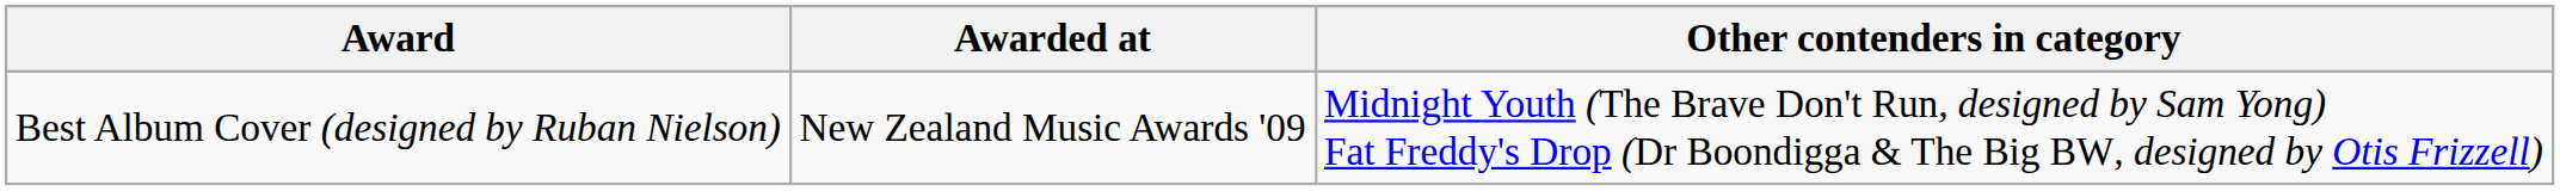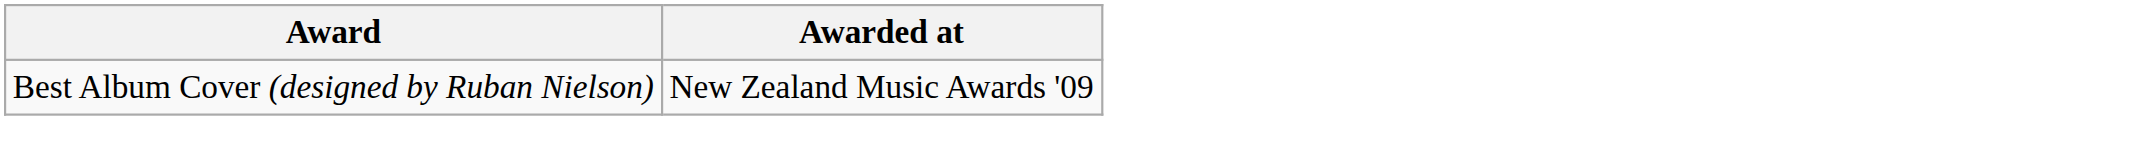- column: Other contenders in category | Midnight Youth (The Brave Don't Run, designed by Sam Yong) Fat Freddy's Drop (Dr Boondigga & The Big BW, designed by Otis Frizzell)
